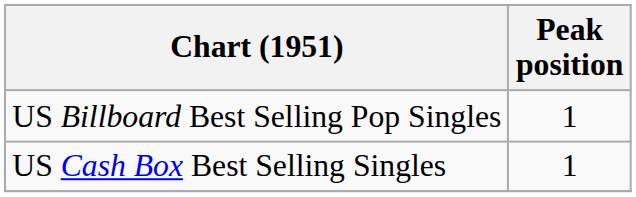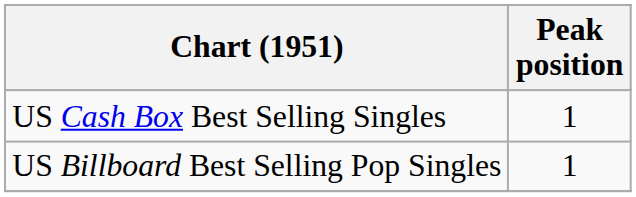rows swapped: US Billboard Best Selling Pop Singles <-> US Cash Box Best Selling Singles
